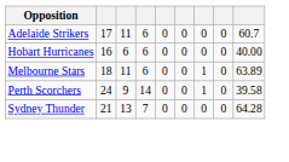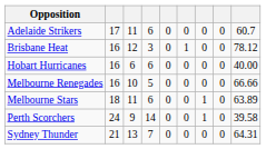+ row: Brisbane Heat | 16 | 12 | 3 | 0 | 1 | 0 | 0 | 78.12
+ row: Melbourne Renegades | 16 | 10 | 5 | 0 | 0 | 0 | 0 | 66.66
Sydney Thunder | column 9: 64.28 -> 64.31
